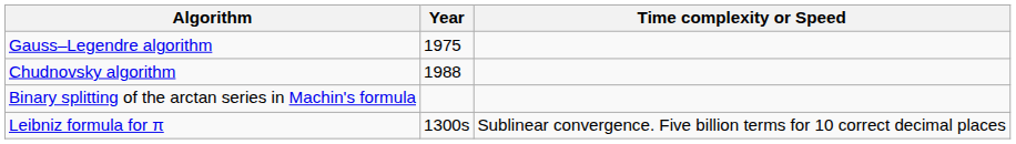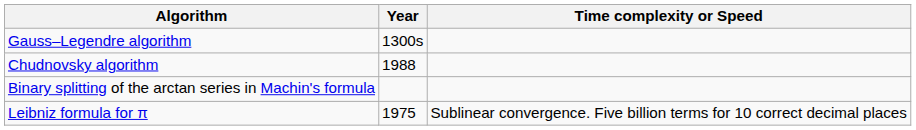Gauss–Legendre algorithm | Year: 1975 -> 1300s
Leibniz formula for π | Year: 1300s -> 1975
